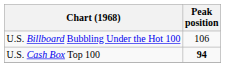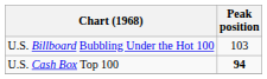U.S. Billboard Bubbling Under the Hot 100 | Peak position: 106 -> 103
